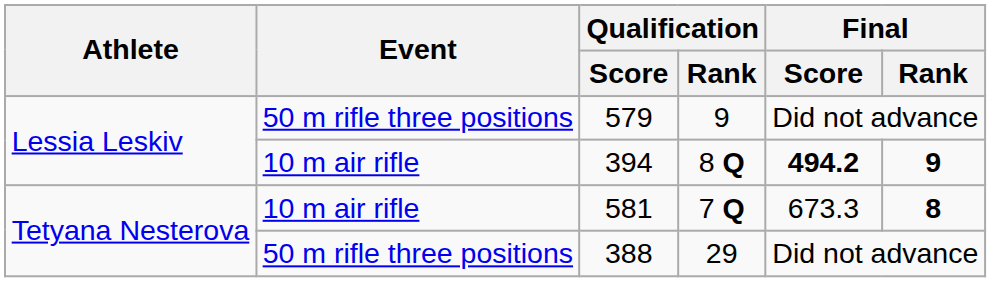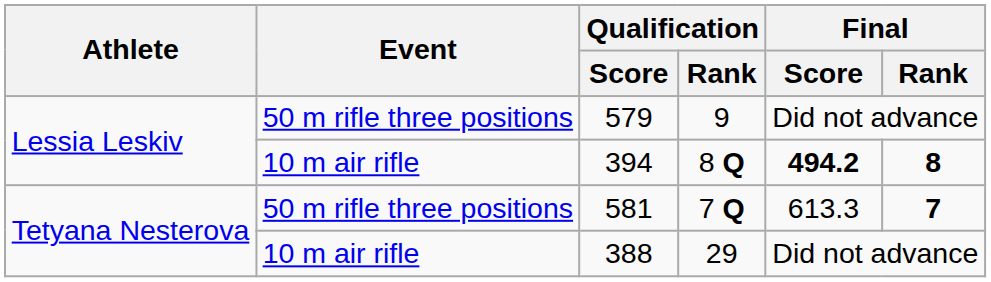394 | Final / Rank: 9 -> 8
581 | Event: 10 m air rifle -> 50 m rifle three positions
581 | Final / Score: 673.3 -> 613.3
581 | Final / Rank: 8 -> 7
388 | Event: 50 m rifle three positions -> 10 m air rifle
